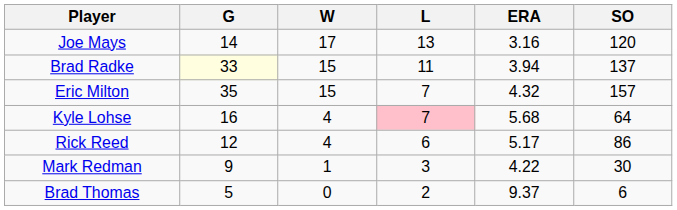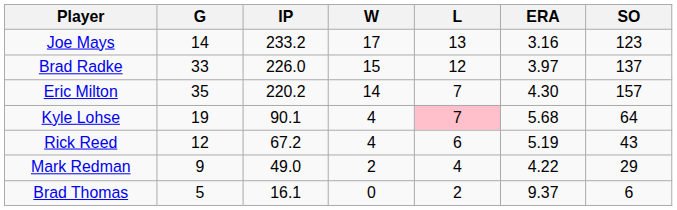+ column: IP | 233.2 | 226.0 | 220.2 | 90.1 | 67.2 | 49.0 | 16.1
Joe Mays | SO: 120 -> 123
Brad Radke | G: lightyellow background -> no background
Brad Radke | L: 11 -> 12
Brad Radke | ERA: 3.94 -> 3.97
Eric Milton | W: 15 -> 14
Eric Milton | ERA: 4.32 -> 4.30
Kyle Lohse | G: 16 -> 19
Rick Reed | ERA: 5.17 -> 5.19
Rick Reed | SO: 86 -> 43
Mark Redman | W: 1 -> 2
Mark Redman | L: 3 -> 4
Mark Redman | SO: 30 -> 29
